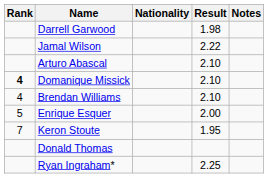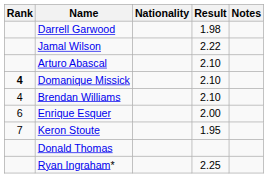Enrique Esquer | Rank: 5 -> 6
